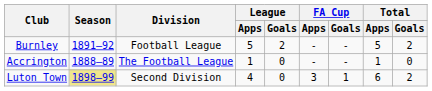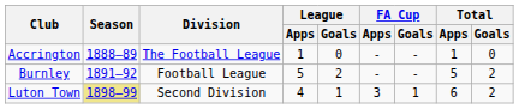rows swapped: Accrington <-> Burnley
Luton Town | League / Goals: 0 -> 1
